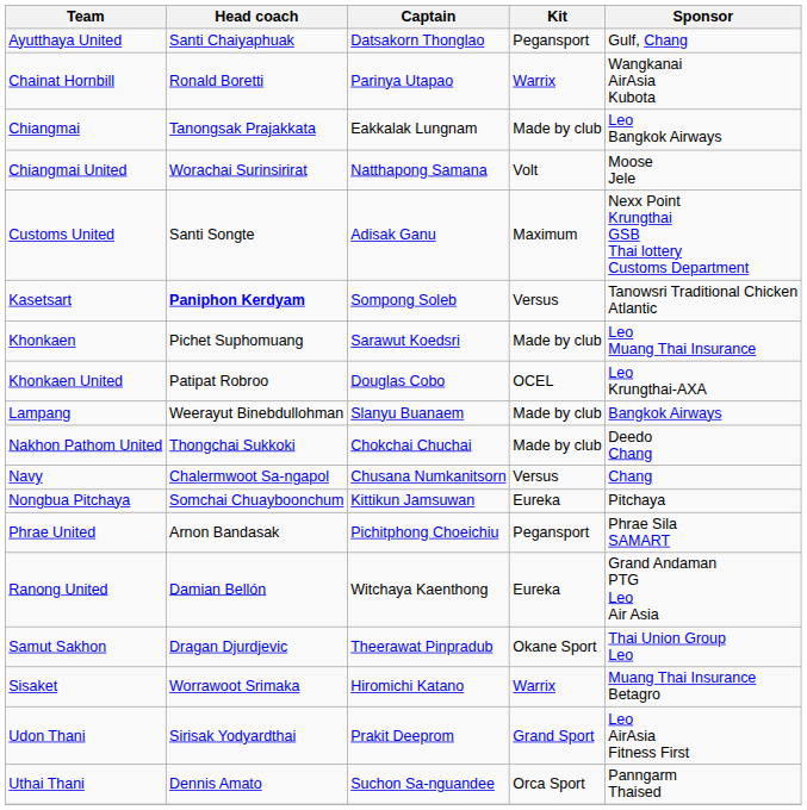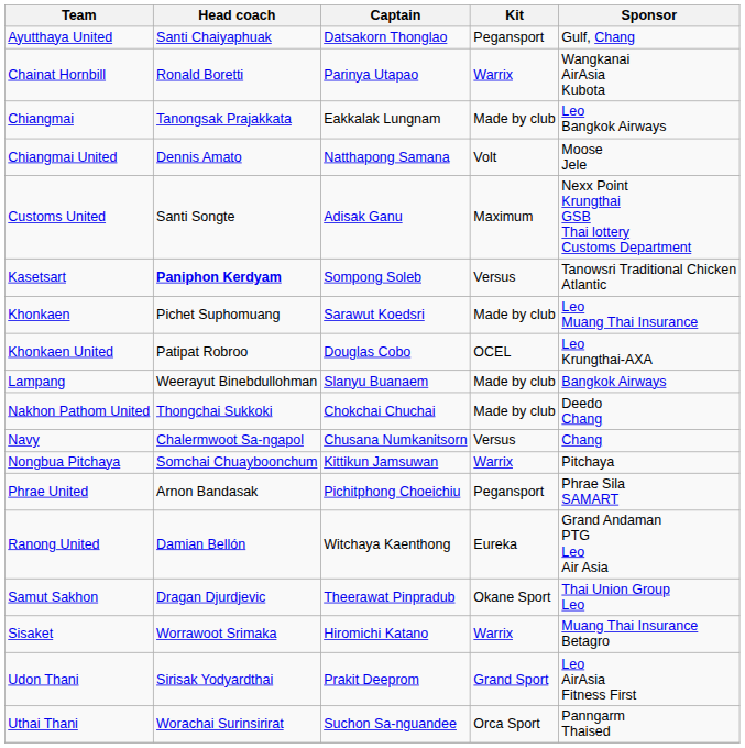Chiangmai United | Head coach: Worachai Surinsirirat -> Dennis Amato
Nongbua Pitchaya | Kit: Eureka -> Warrix
Uthai Thani | Head coach: Dennis Amato -> Worachai Surinsirirat
